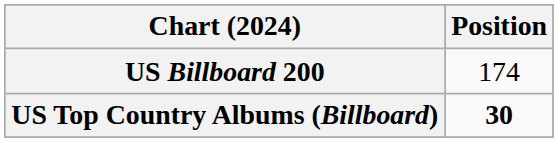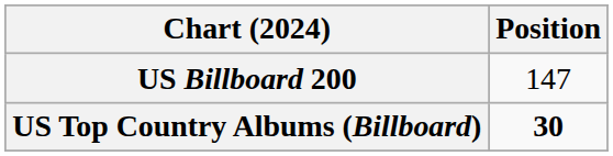US Billboard 200 | Position: 174 -> 147
